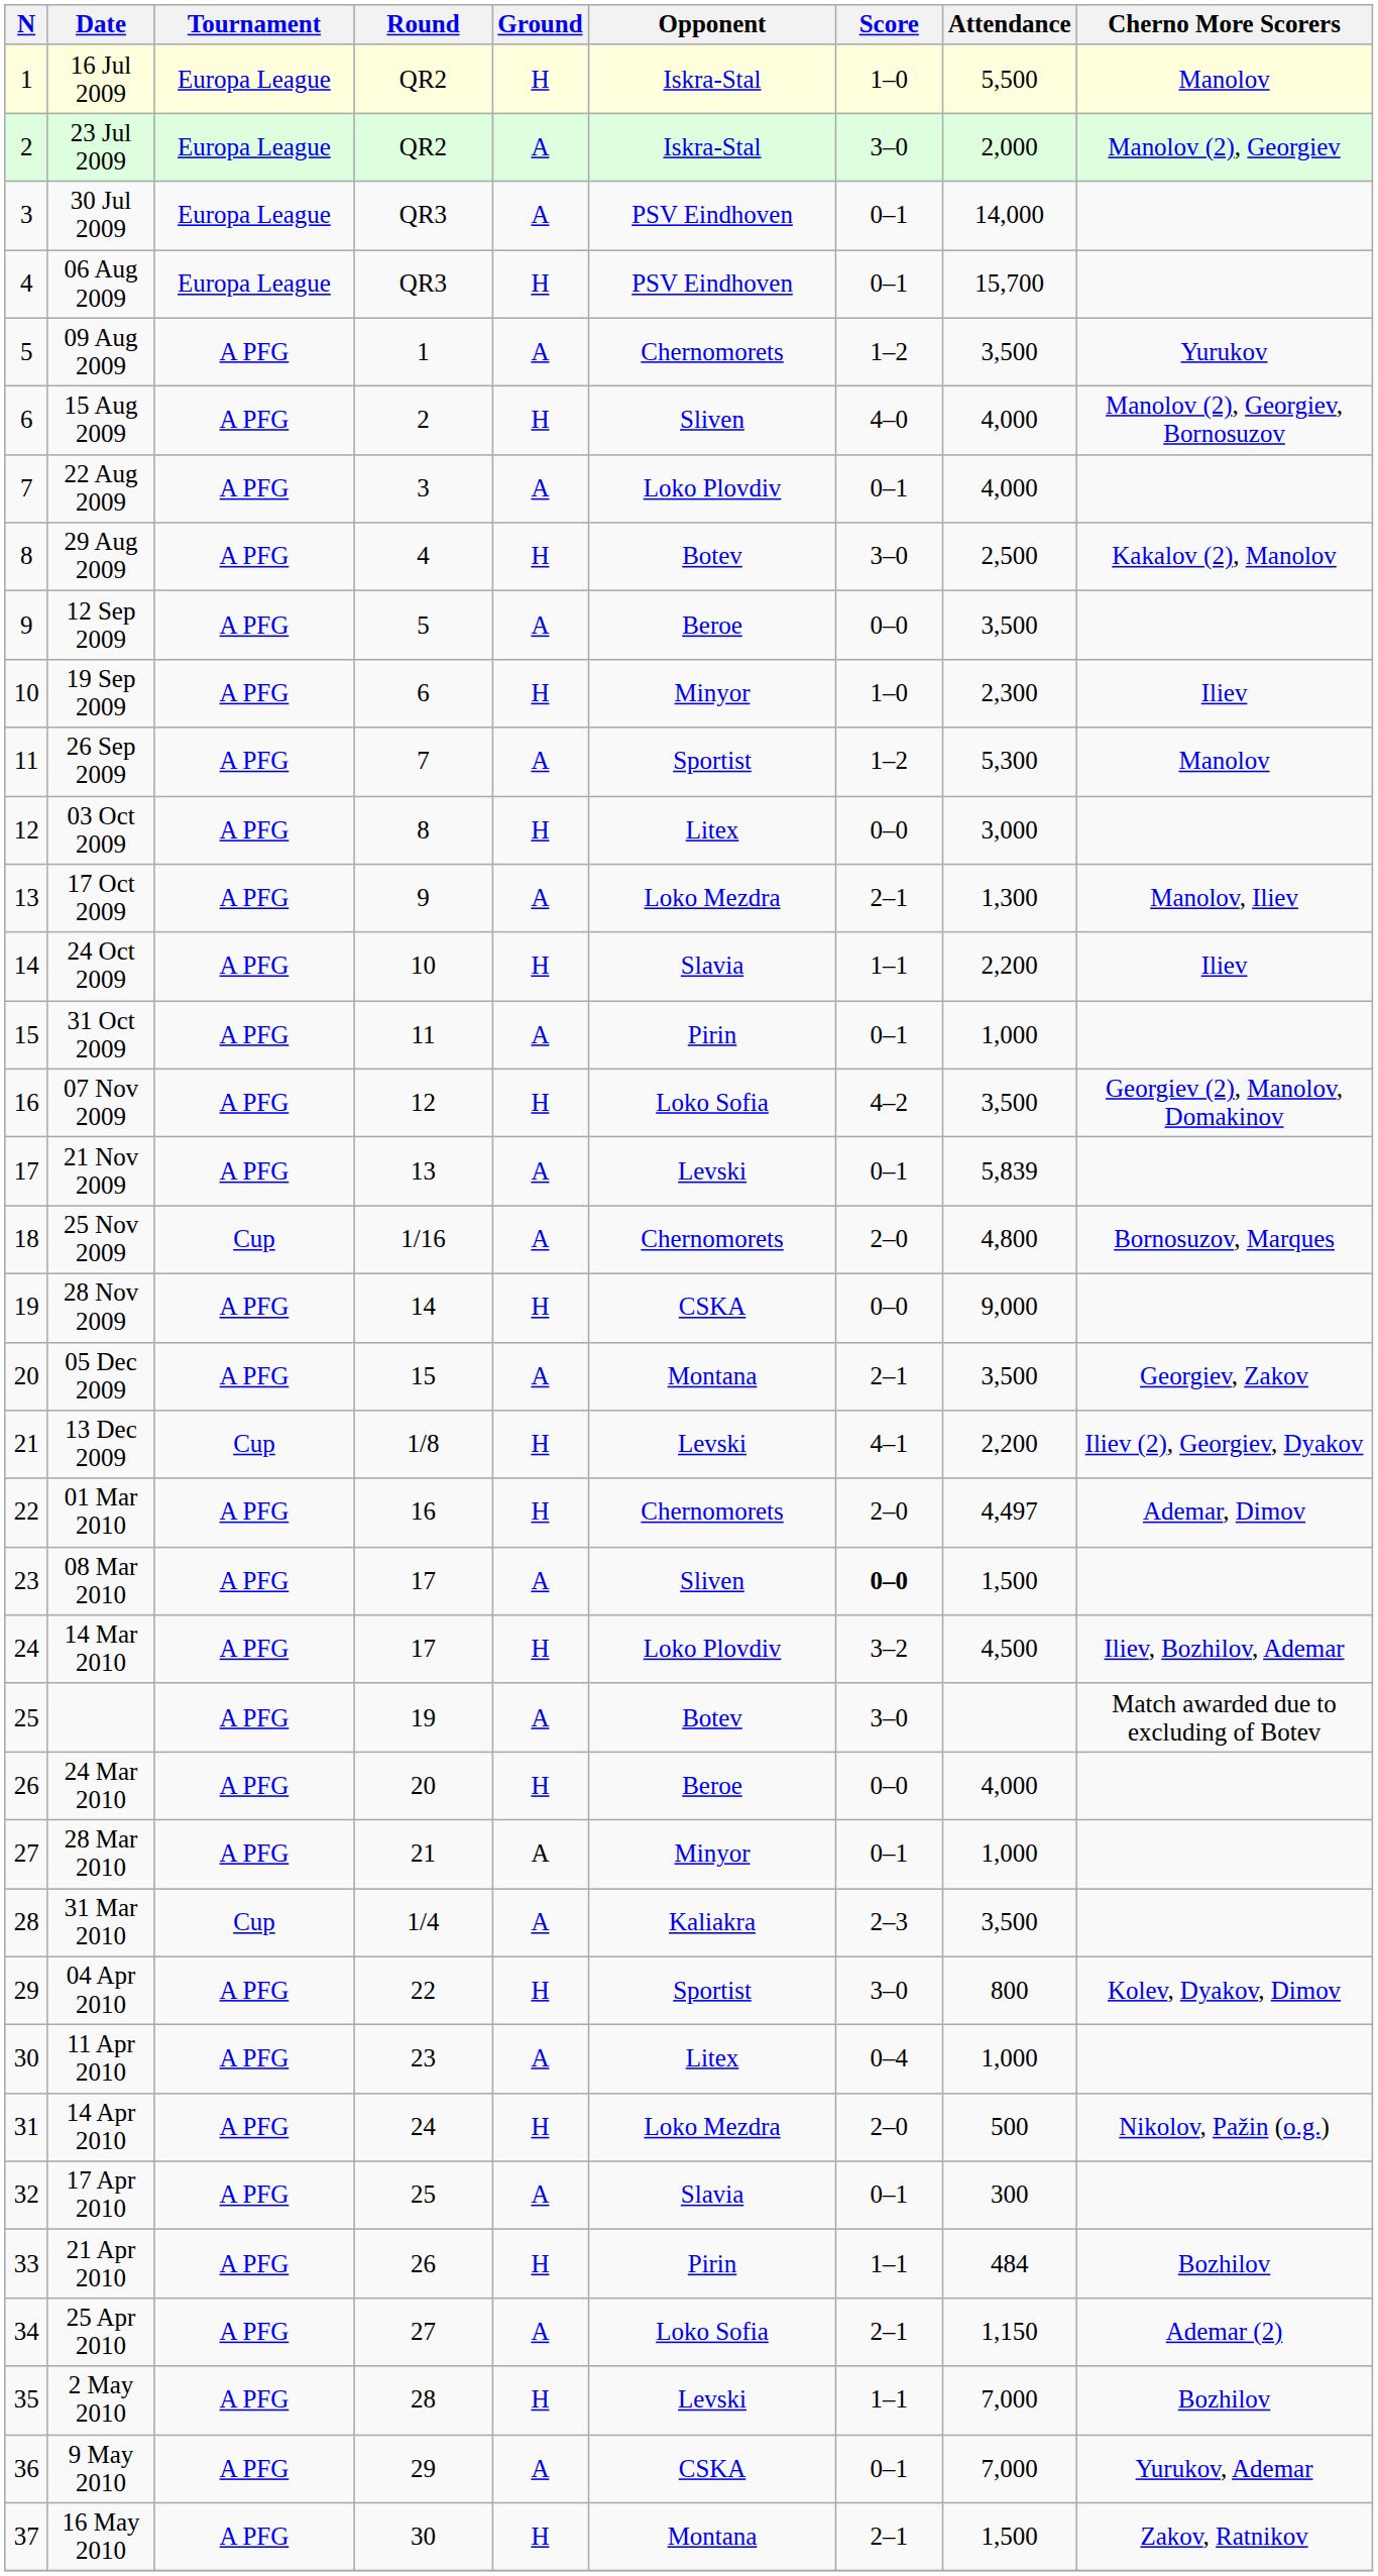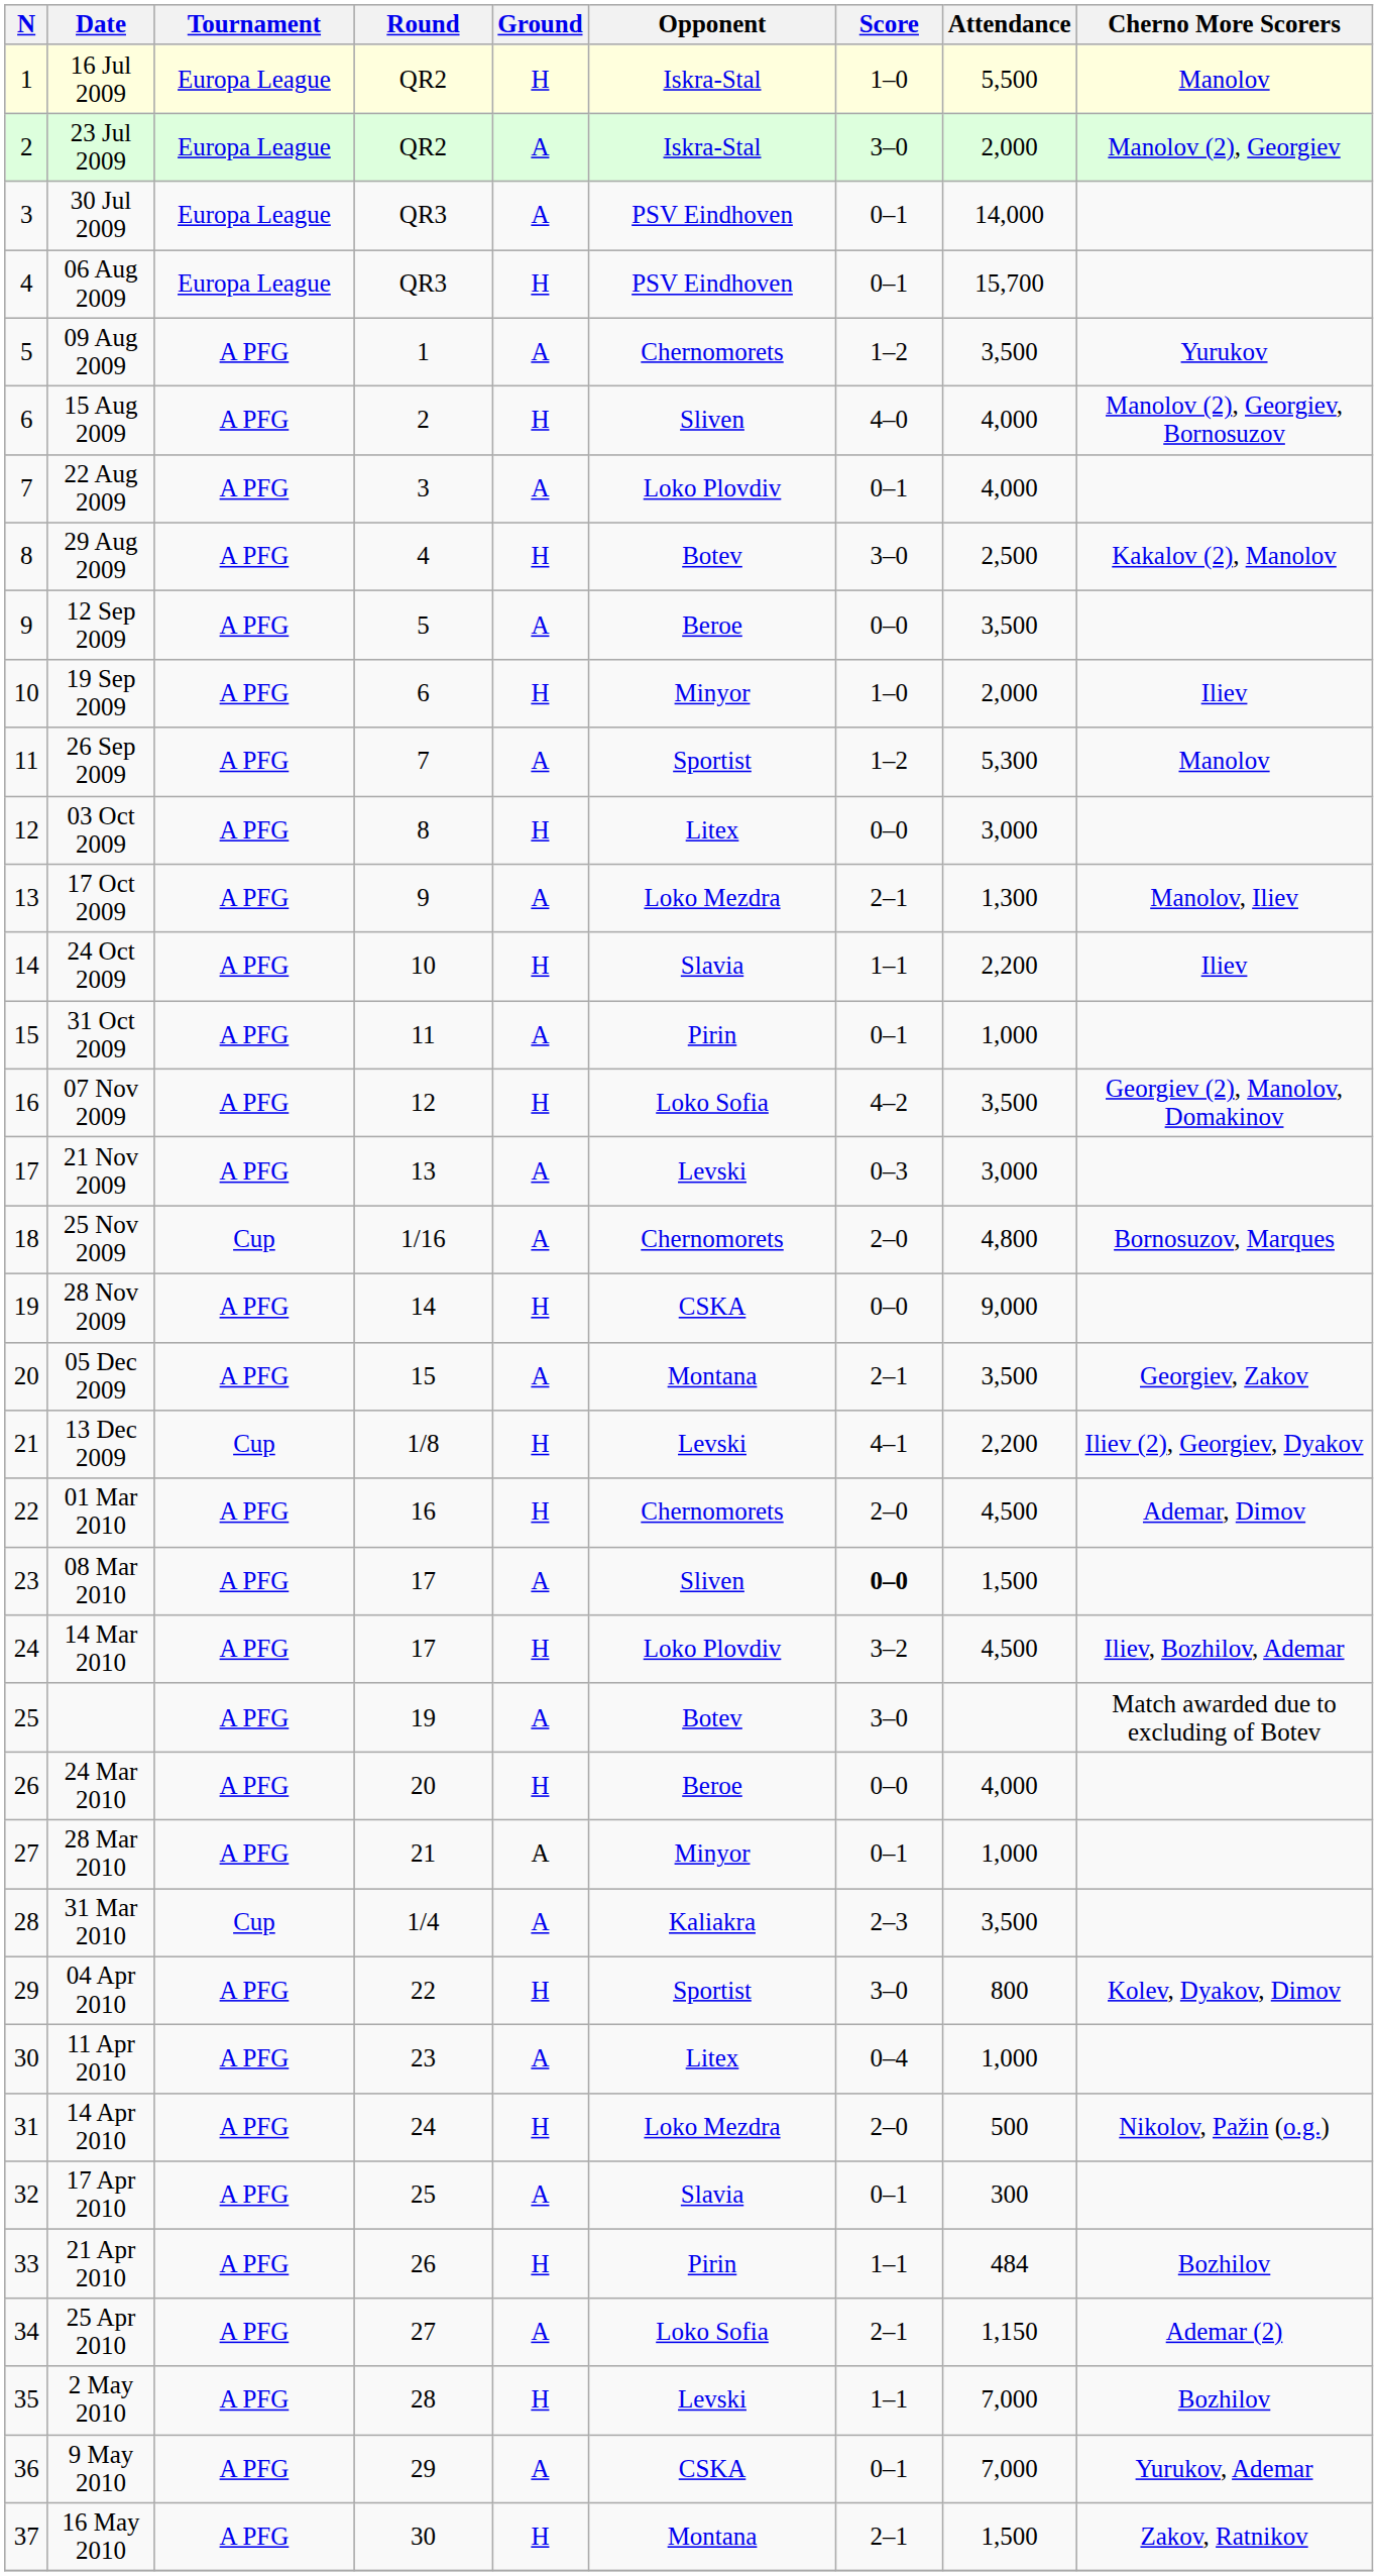19 Sep 2009 | Attendance: 2,300 -> 2,000
21 Nov 2009 | Score: 0–1 -> 0–3
21 Nov 2009 | Attendance: 5,839 -> 3,000
01 Mar 2010 | Attendance: 4,497 -> 4,500
